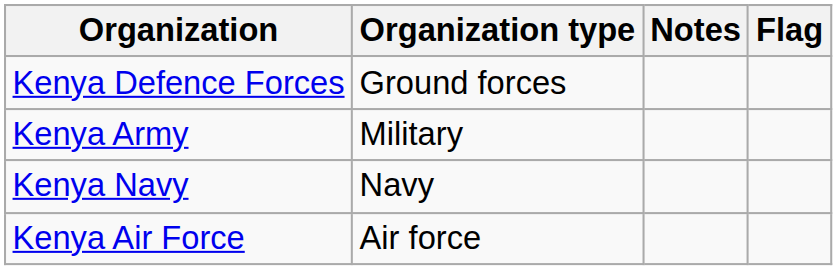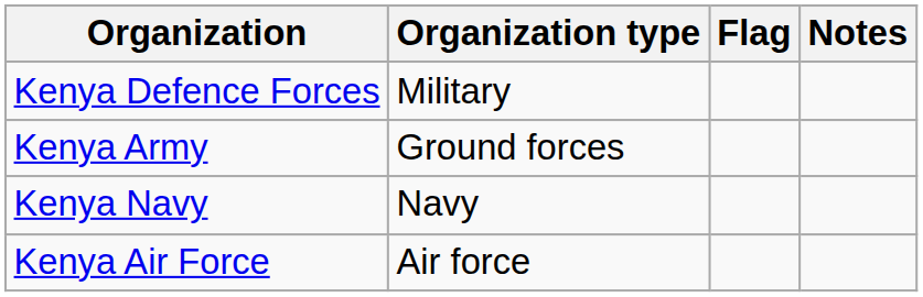columns swapped: Flag <-> Notes
Kenya Defence Forces | Organization type: Ground forces -> Military
Kenya Army | Organization type: Military -> Ground forces
